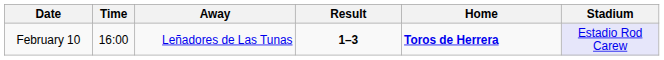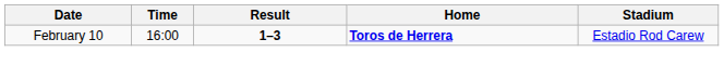- column: Away | Leñadores de Las Tunas
February 10 | Stadium: lavender background -> no background
